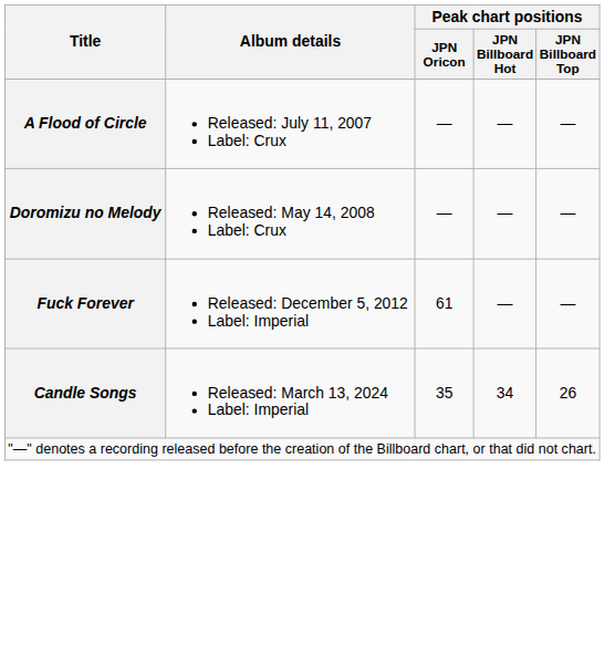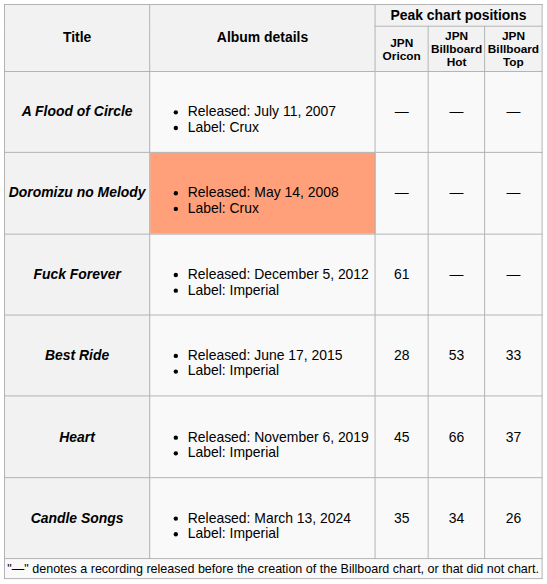Doromizu no Melody | Album details: no background -> lightsalmon background
+ row: Best Ride | Released: June 17, 2015 Label: Imperial | 28 | 53 | 33
+ row: Heart | Released: November 6, 2019 Label: Imperial | 45 | 66 | 37
